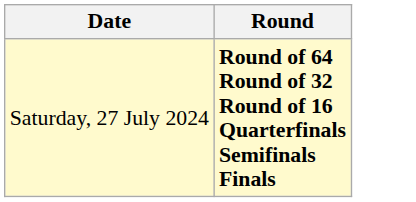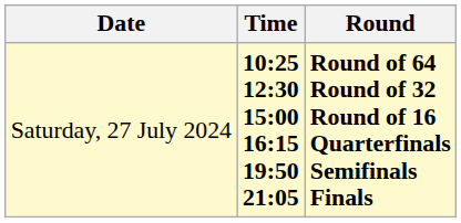+ column: Time | 10:25 12:30 15:00 16:15 19:50 21:05
